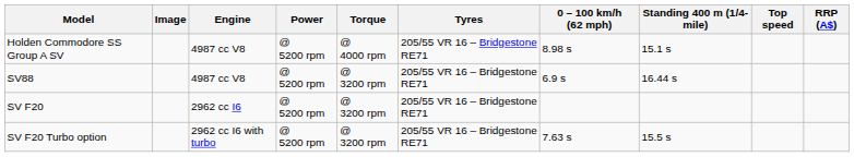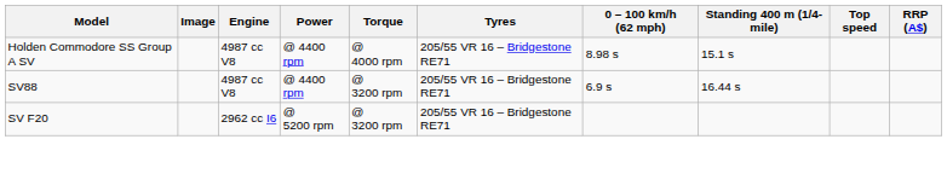Holden Commodore SS Group A SV | Power: @ 5200 rpm -> @ 4400 rpm
SV88 | Power: @ 5200 rpm -> @ 4400 rpm
- row: SV F20 Turbo option | 2962 cc I6 with turbo | @ 5200 rpm | @ 3200 rpm | 205/55 VR 16 – Bridgestone RE71 | 7.63 s | 15.5 s
